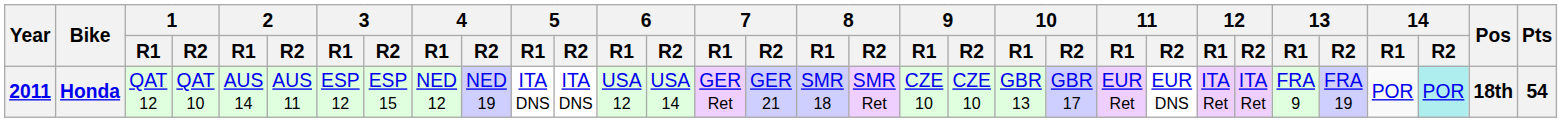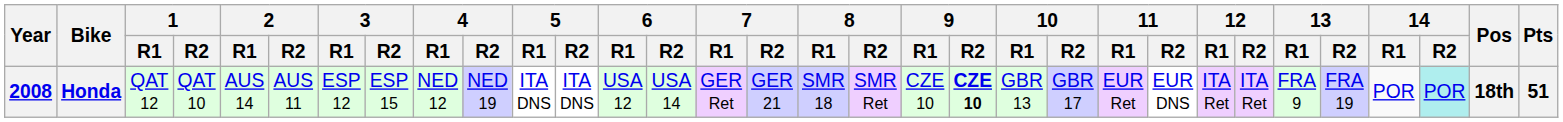Honda | Year: 2011 -> 2008
Honda | 9 / R2: normal -> bold
Honda | Pts: 54 -> 51
